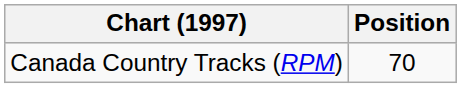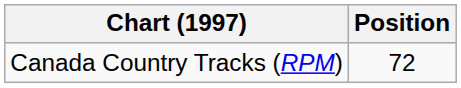Canada Country Tracks (RPM) | Position: 70 -> 72
